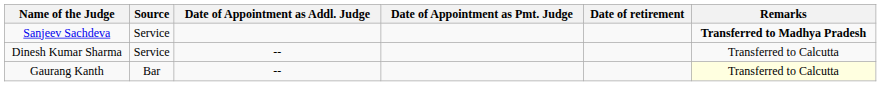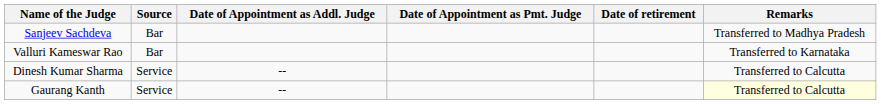Sanjeev Sachdeva | Source: Service -> Bar
Sanjeev Sachdeva | Remarks: bold -> normal
+ row: Valluri Kameswar Rao | Bar | Transferred to Karnataka
Gaurang Kanth | Source: Bar -> Service
